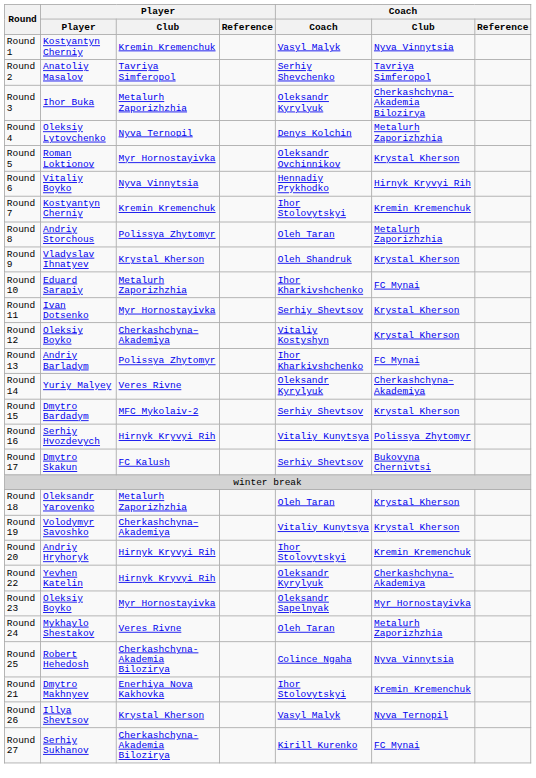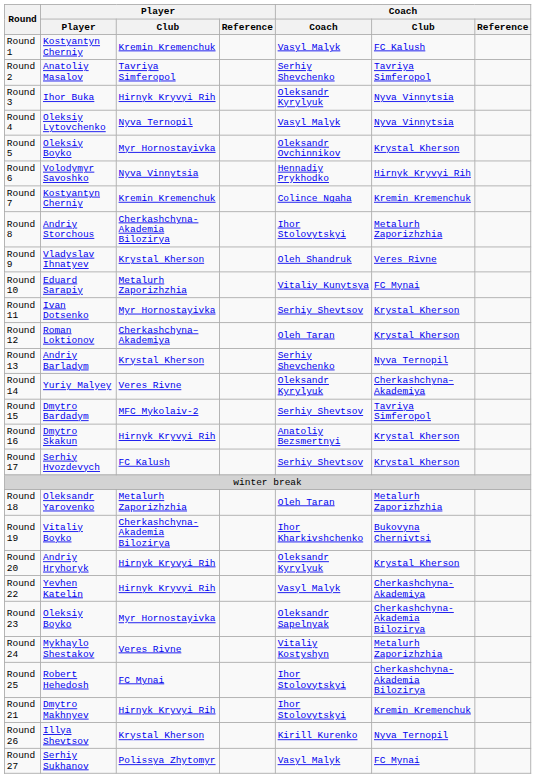Round 1 | Coach / Club: Nyva Vinnytsia -> FC Kalush
Round 3 | Player / Club: Metalurh Zaporizhzhia -> Hirnyk Kryvyi Rih
Round 3 | Coach / Club: Cherkashchyna-Akademia Bilozirya -> Nyva Vinnytsia
Round 4 | Coach: Denys Kolchin -> Vasyl Malyk
Round 4 | Coach / Club: Metalurh Zaporizhzhia -> Nyva Vinnytsia
Round 5 | Player: Roman Loktionov -> Oleksiy Boyko
Round 6 | Player: Vitaliy Boyko -> Volodymyr Savoshko
Round 7 | Coach: Ihor Stolovytskyi -> Colince Ngaha
Round 8 | Player / Club: Polissya Zhytomyr -> Cherkashchyna-Akademia Bilozirya
Round 8 | Coach: Oleh Taran -> Ihor Stolovytskyi
Round 9 | Coach / Club: Krystal Kherson -> Veres Rivne
Round 10 | Coach: Ihor Kharkivshchenko -> Vitaliy Kunytsya
Round 12 | Player: Oleksiy Boyko -> Roman Loktionov
Round 12 | Coach: Vitaliy Kostyshyn -> Oleh Taran
Round 13 | Player / Club: Polissya Zhytomyr -> Krystal Kherson
Round 13 | Coach: Ihor Kharkivshchenko -> Serhiy Shevchenko
Round 13 | Coach / Club: FC Mynai -> Nyva Ternopil
Round 15 | Coach / Club: Krystal Kherson -> Tavriya Simferopol
Round 16 | Player: Serhiy Hvozdevych -> Dmytro Skakun
Round 16 | Coach: Vitaliy Kunytsya -> Anatoliy Bezsmertnyi
Round 16 | Coach / Club: Polissya Zhytomyr -> Krystal Kherson
Round 17 | Player: Dmytro Skakun -> Serhiy Hvozdevych
Round 17 | Coach / Club: Bukovyna Chernivtsi -> Krystal Kherson
Round 18 | Coach / Club: Krystal Kherson -> Metalurh Zaporizhzhia
Round 19 | Player: Volodymyr Savoshko -> Vitaliy Boyko
Round 19 | Player / Club: Cherkashchyna–Akademiya -> Cherkashchyna-Akademia Bilozirya
Round 19 | Coach: Vitaliy Kunytsya -> Ihor Kharkivshchenko
Round 19 | Coach / Club: Krystal Kherson -> Bukovyna Chernivtsi
Round 20 | Coach: Ihor Stolovytskyi -> Oleksandr Kyrylyuk
Round 20 | Coach / Club: Kremin Kremenchuk -> Krystal Kherson
Round 22 | Coach: Oleksandr Kyrylyuk -> Vasyl Malyk
Round 23 | Coach / Club: Myr Hornostayivka -> Cherkashchyna-Akademia Bilozirya
Round 24 | Coach: Oleh Taran -> Vitaliy Kostyshyn
Round 25 | Player / Club: Cherkashchyna-Akademia Bilozirya -> FC Mynai
Round 25 | Coach: Colince Ngaha -> Ihor Stolovytskyi
Round 25 | Coach / Club: Nyva Vinnytsia -> Cherkashchyna-Akademia Bilozirya
Round 21 | Player / Club: Enerhiya Nova Kakhovka -> Hirnyk Kryvyi Rih
Round 26 | Coach: Vasyl Malyk -> Kirill Kurenko
Round 27 | Player / Club: Cherkashchyna-Akademia Bilozirya -> Polissya Zhytomyr
Round 27 | Coach: Kirill Kurenko -> Vasyl Malyk
